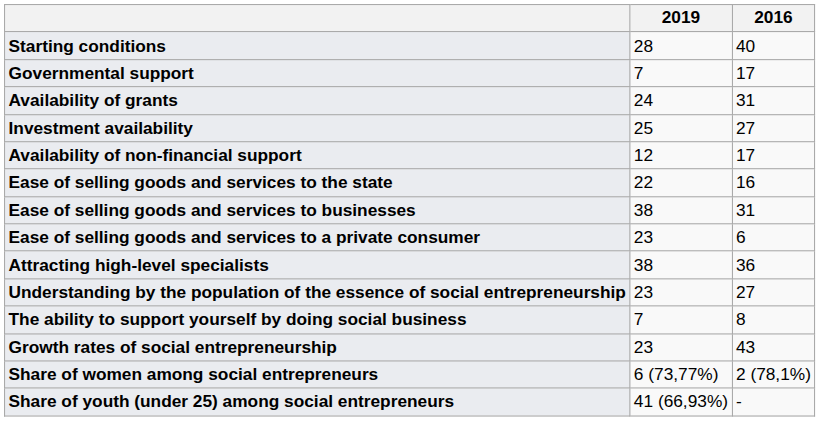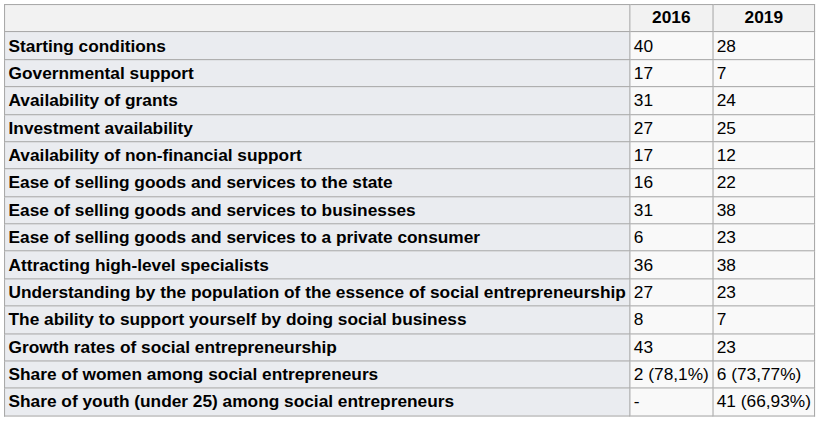columns swapped: 2019 <-> 2016
